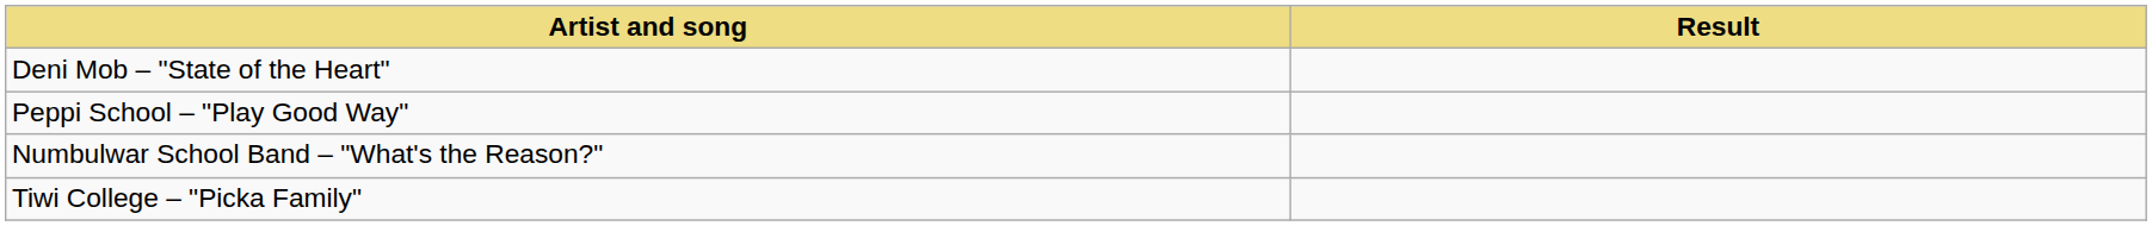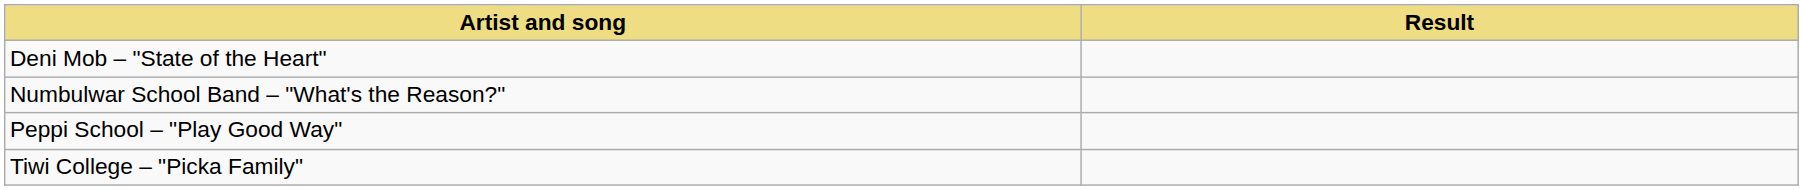rows swapped: Peppi School – "Play Good Way" <-> Numbulwar School Band – "What's the Reason?"
